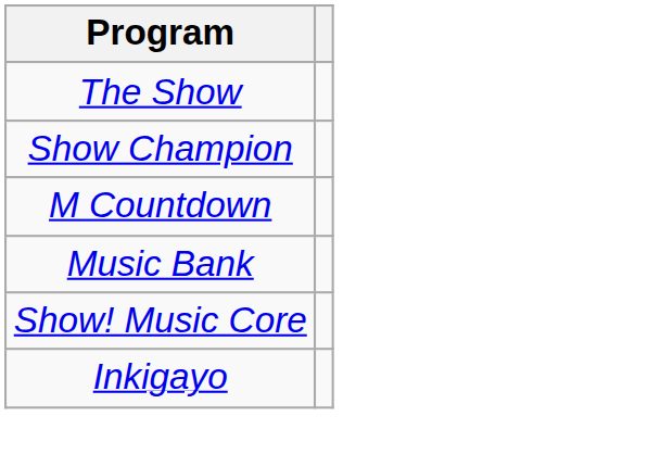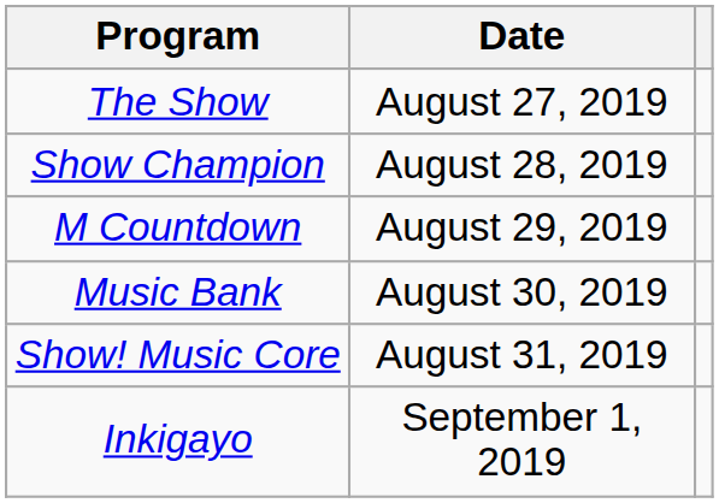+ column: Date | August 27, 2019 | August 28, 2019 | August 29, 2019 | August 30, 2019 | August 31, 2019 | September 1, 2019
